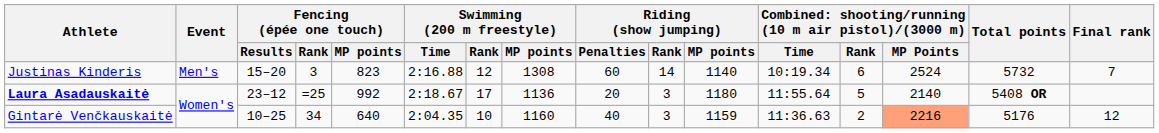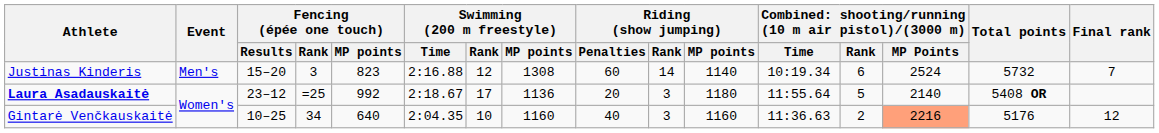Gintarė Venčkauskaitė | Riding (show jumping) / MP points: 1159 -> 1160
